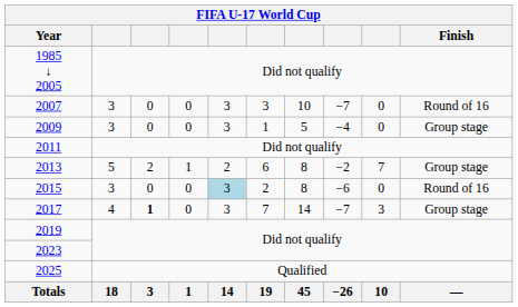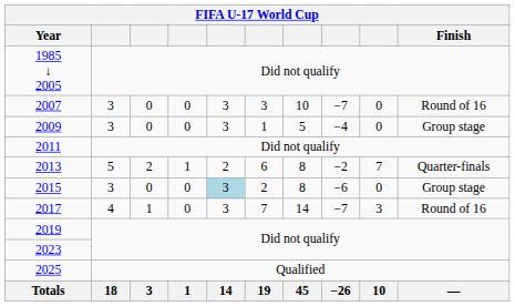2013 | Finish: Group stage -> Quarter-finals
2015 | Finish: Round of 16 -> Group stage
2017 | column 3: bold -> normal
2017 | Finish: Group stage -> Round of 16
